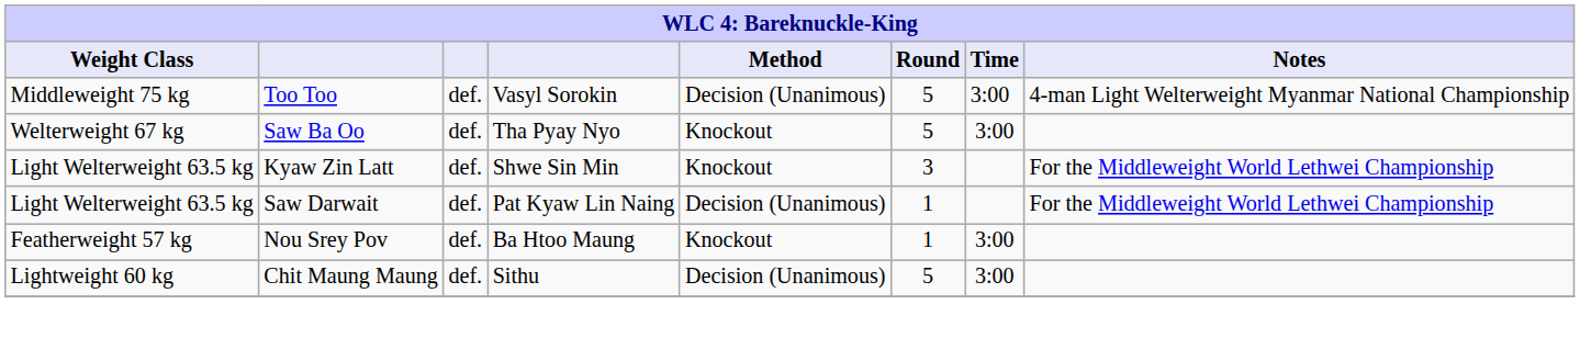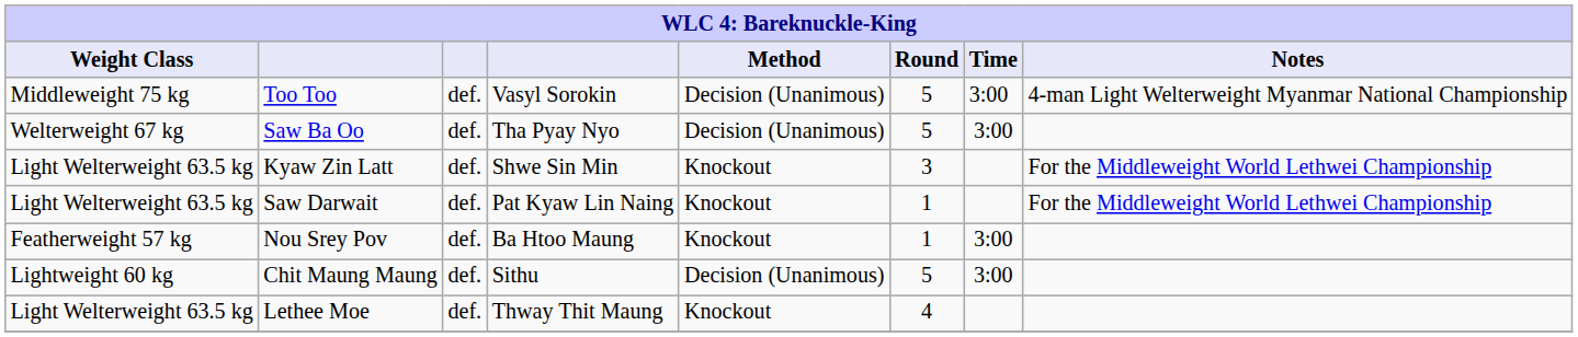Saw Ba Oo | Method: Knockout -> Decision (Unanimous)
Saw Darwait | Method: Decision (Unanimous) -> Knockout
+ row: Light Welterweight 63.5 kg | Lethee Moe | def. | Thway Thit Maung | Knockout | 4
